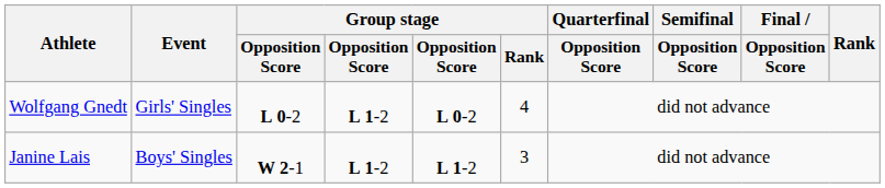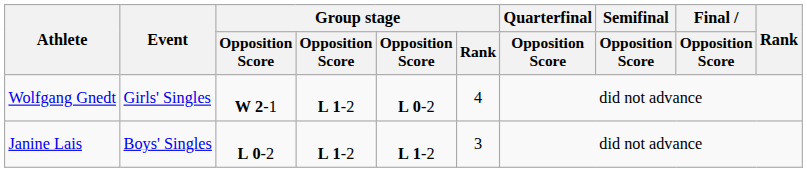Wolfgang Gnedt | column 3: L 0-2 -> W 2-1
Janine Lais | column 3: W 2-1 -> L 0-2
